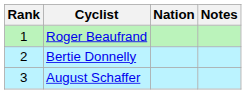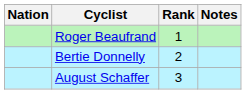columns swapped: Rank <-> Nation
